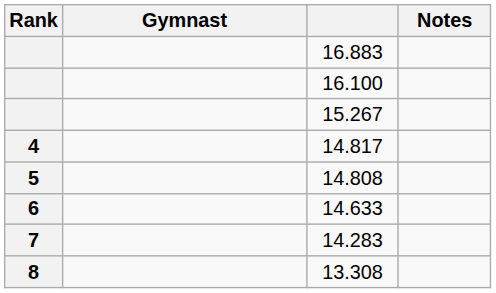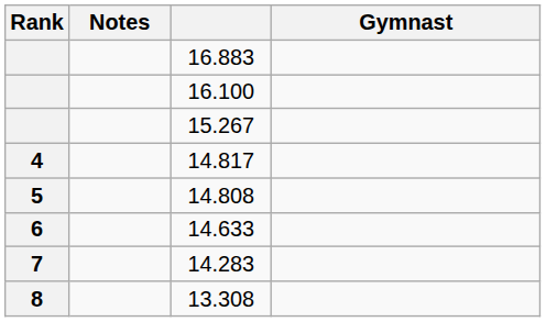columns swapped: Gymnast <-> Notes
